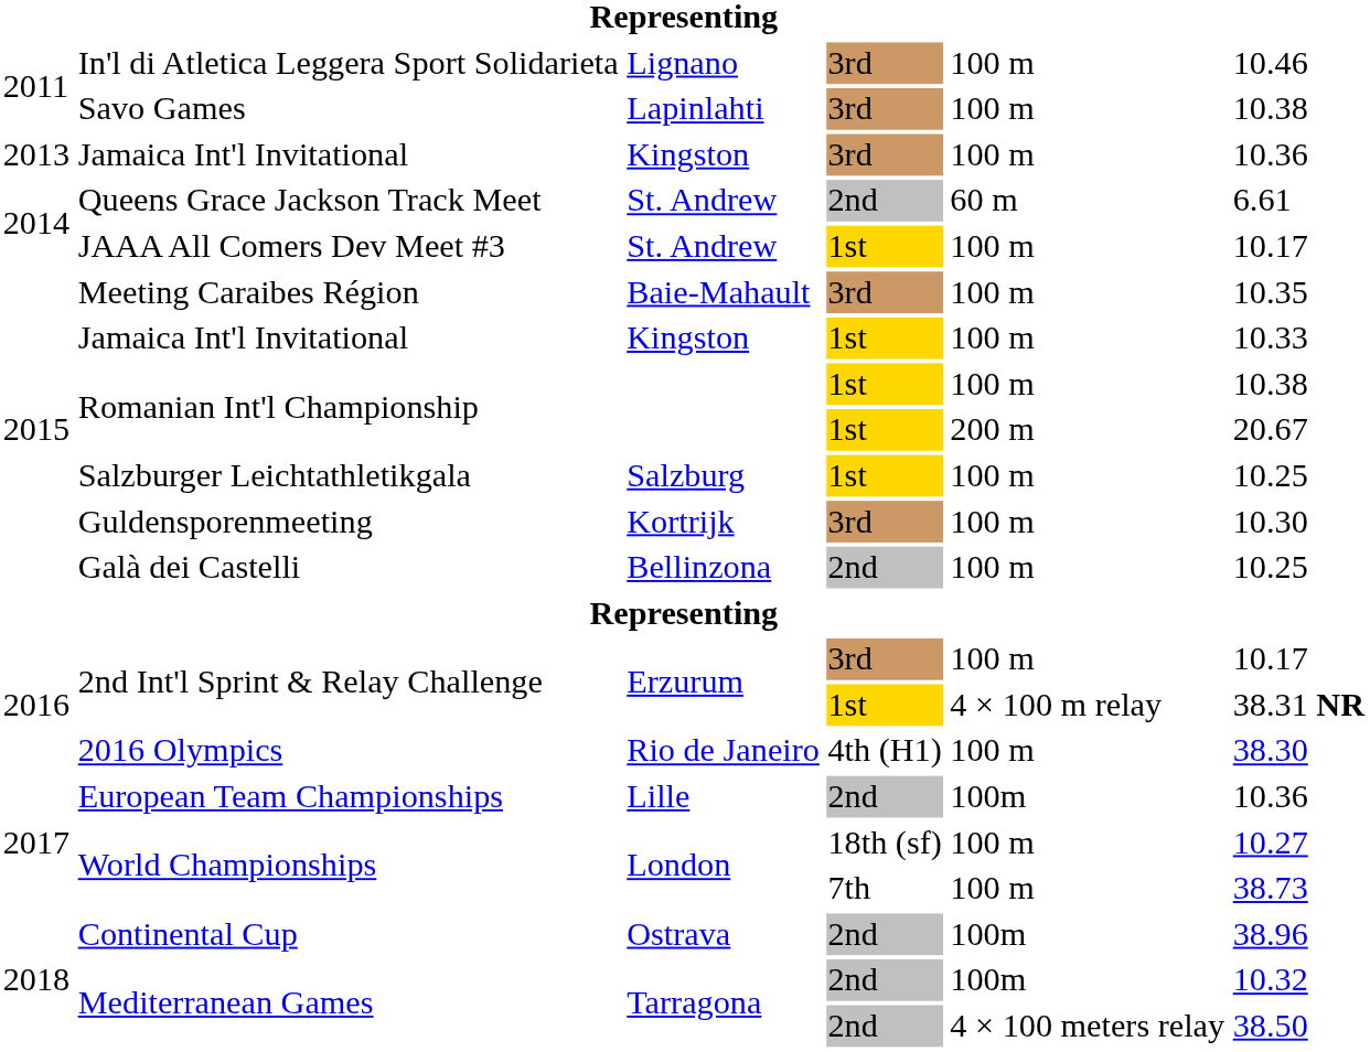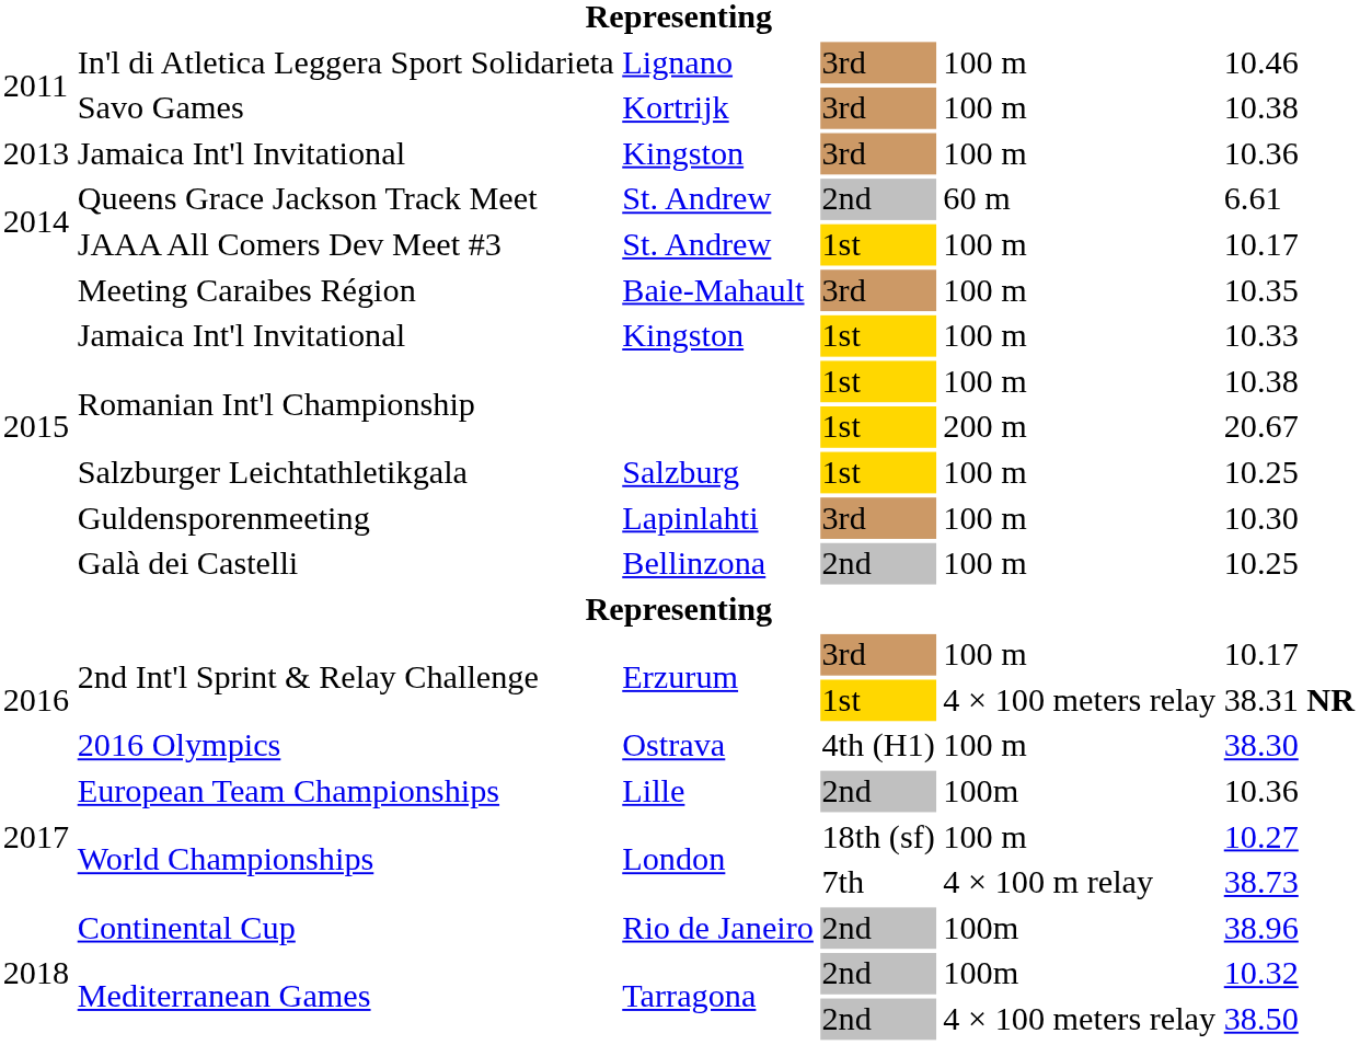Savo Games | column 3: Lapinlahti -> Kortrijk
Guldensporenmeeting | column 3: Kortrijk -> Lapinlahti
2nd Int'l Sprint & Relay Challenge / 1st | column 5: 4 × 100 m relay -> 4 × 100 meters relay
2016 Olympics | column 3: Rio de Janeiro -> Ostrava
World Championships / 7th | column 5: 100 m -> 4 × 100 m relay
Continental Cup | column 3: Ostrava -> Rio de Janeiro
